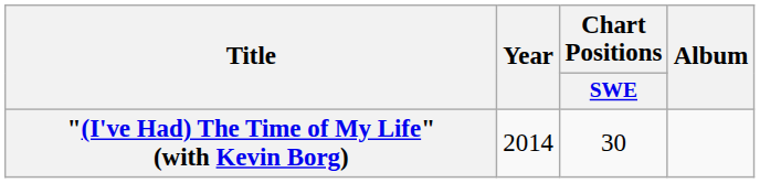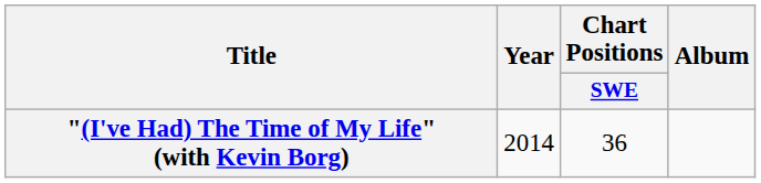"(I've Had) The Time of My Life" (with Kevin Borg) | Chart Positions / SWE: 30 -> 36
